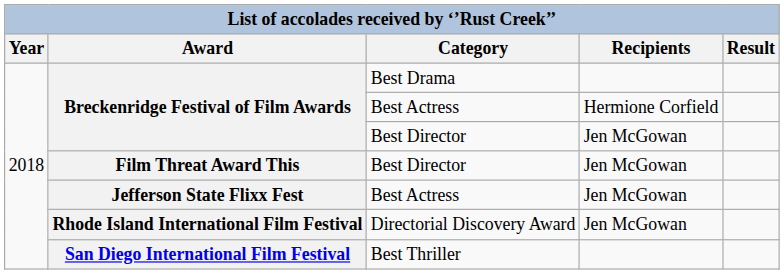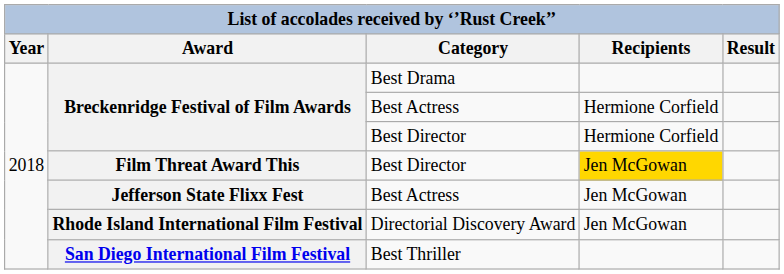Breckenridge Festival of Film Awards / Best Director | Recipients: Jen McGowan -> Hermione Corfield
Film Threat Award This | Recipients: no background -> gold background
